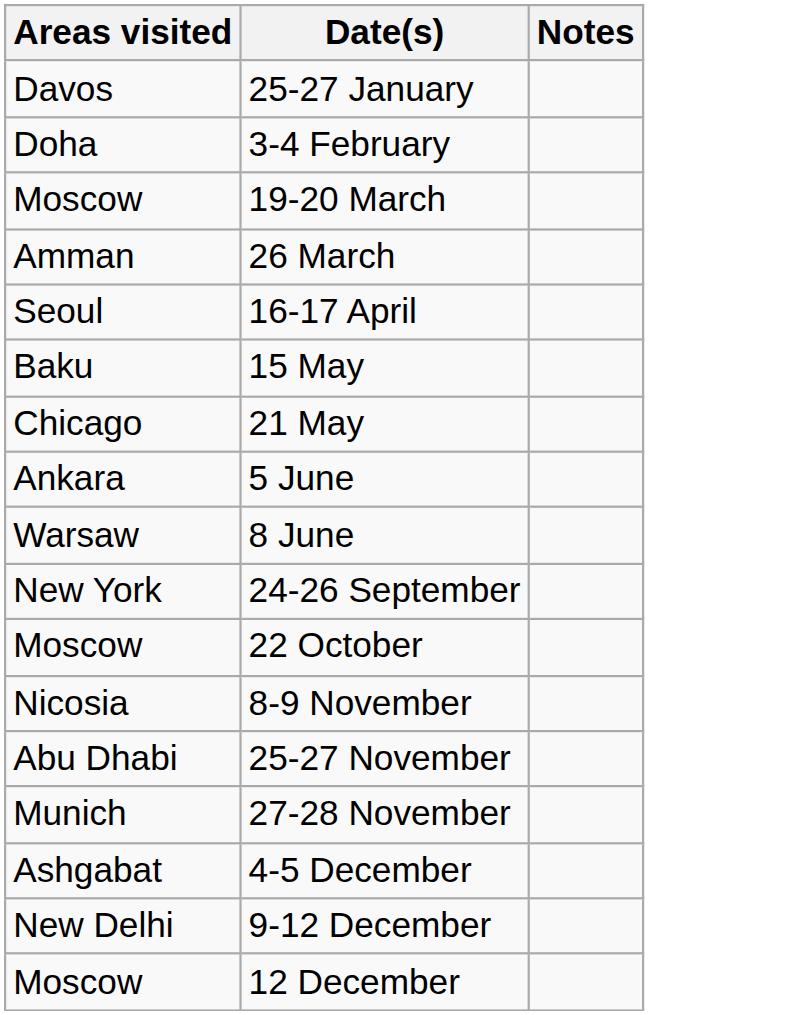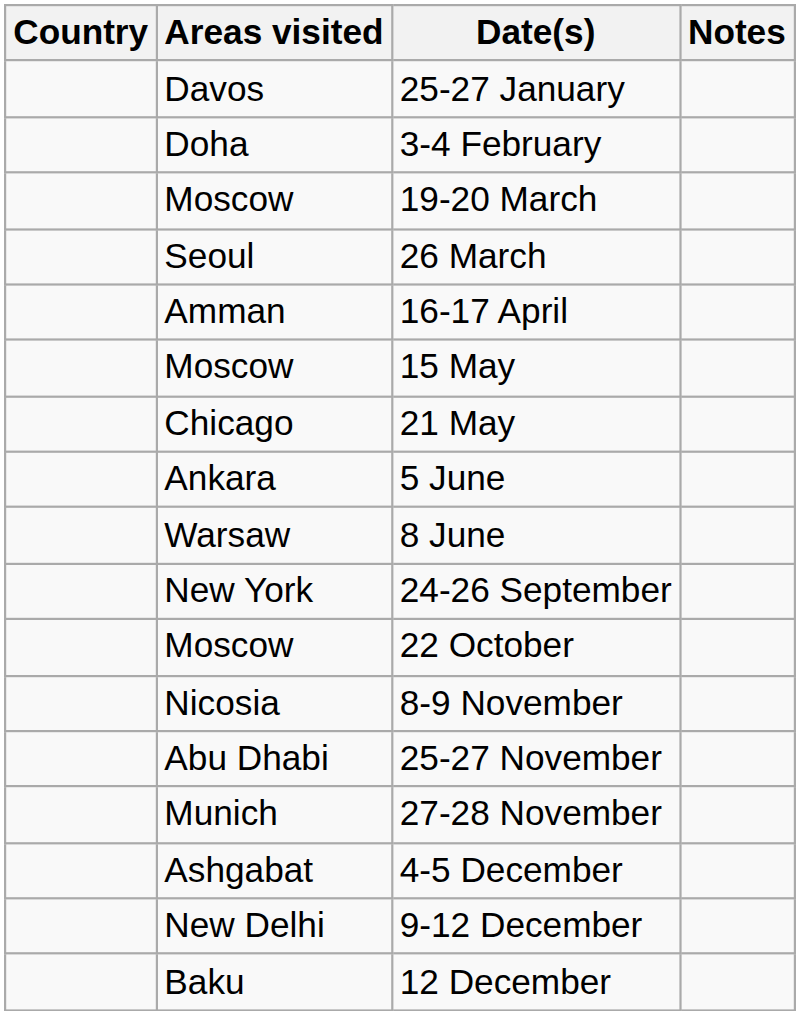+ column: Country
26 March | Areas visited: Amman -> Seoul
16-17 April | Areas visited: Seoul -> Amman
15 May | Areas visited: Baku -> Moscow
12 December | Areas visited: Moscow -> Baku
